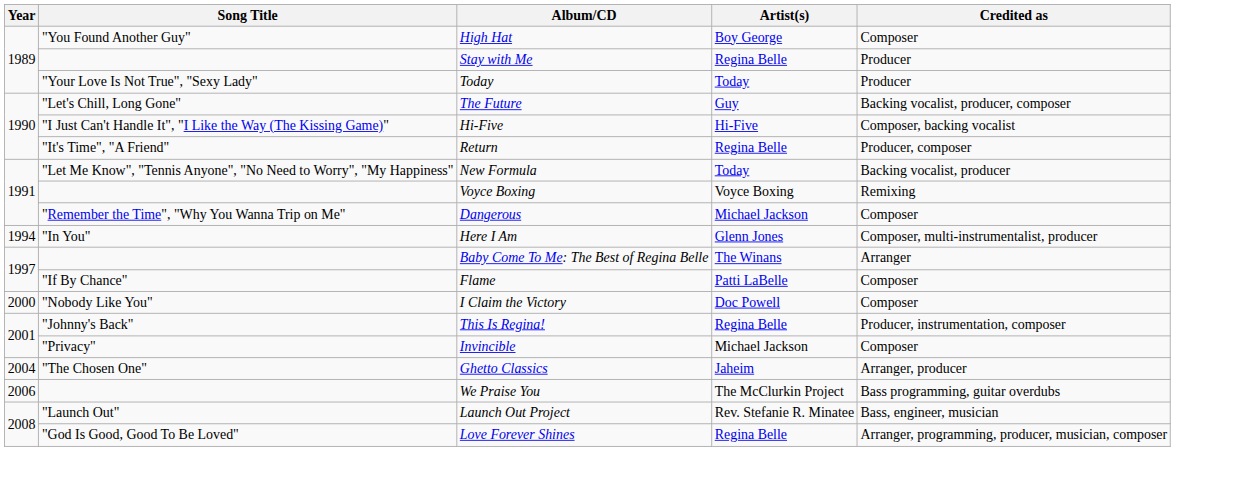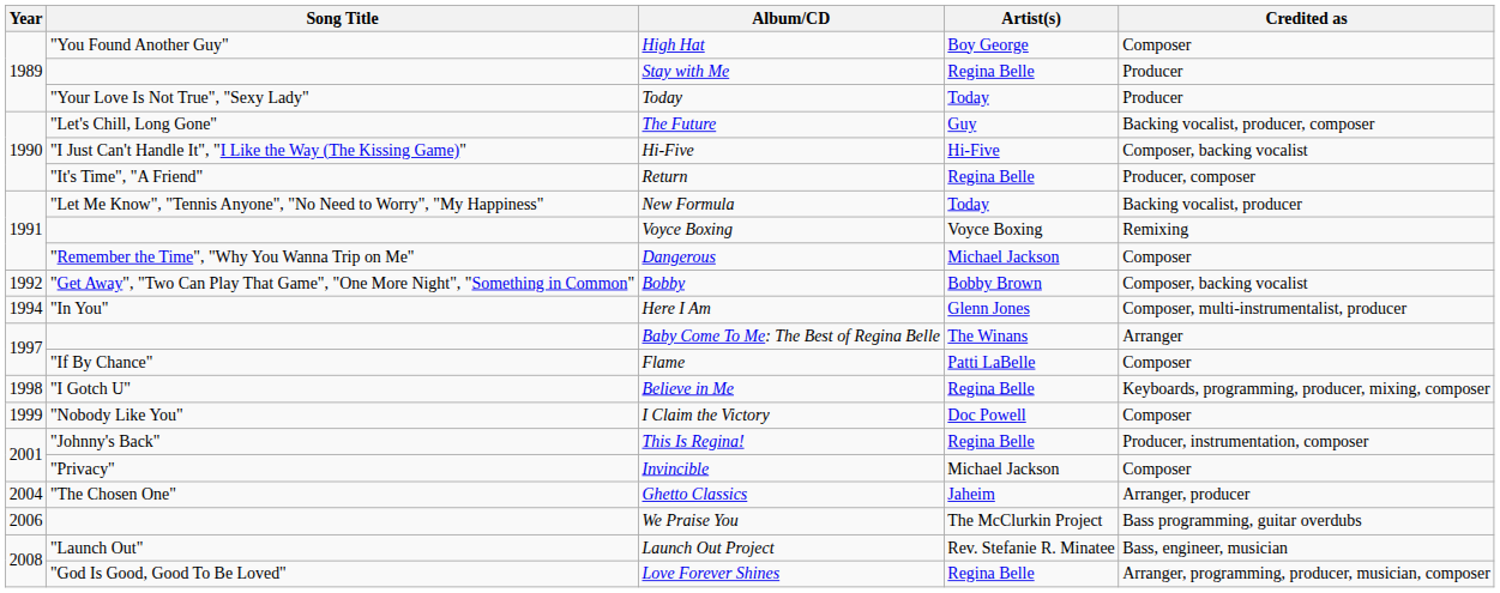+ row: 1992 | "Get Away", "Two Can Play That Game", "One More Night", "Something in Common" | Bobby | Bobby Brown | Composer, backing vocalist
+ row: 1998 | "I Gotch U" | Believe in Me | Regina Belle | Keyboards, programming, producer, mixing, composer
I Claim the Victory | Year: 2000 -> 1999
